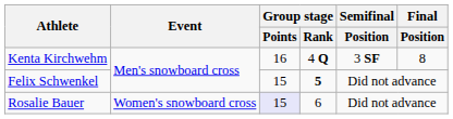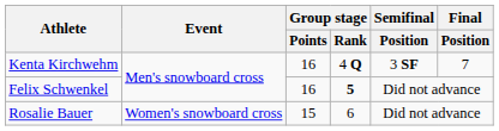Kenta Kirchwehm | Final / Position: 8 -> 7
Felix Schwenkel | Group stage / Points: 15 -> 16
Rosalie Bauer | Group stage / Points: lavender background -> no background
